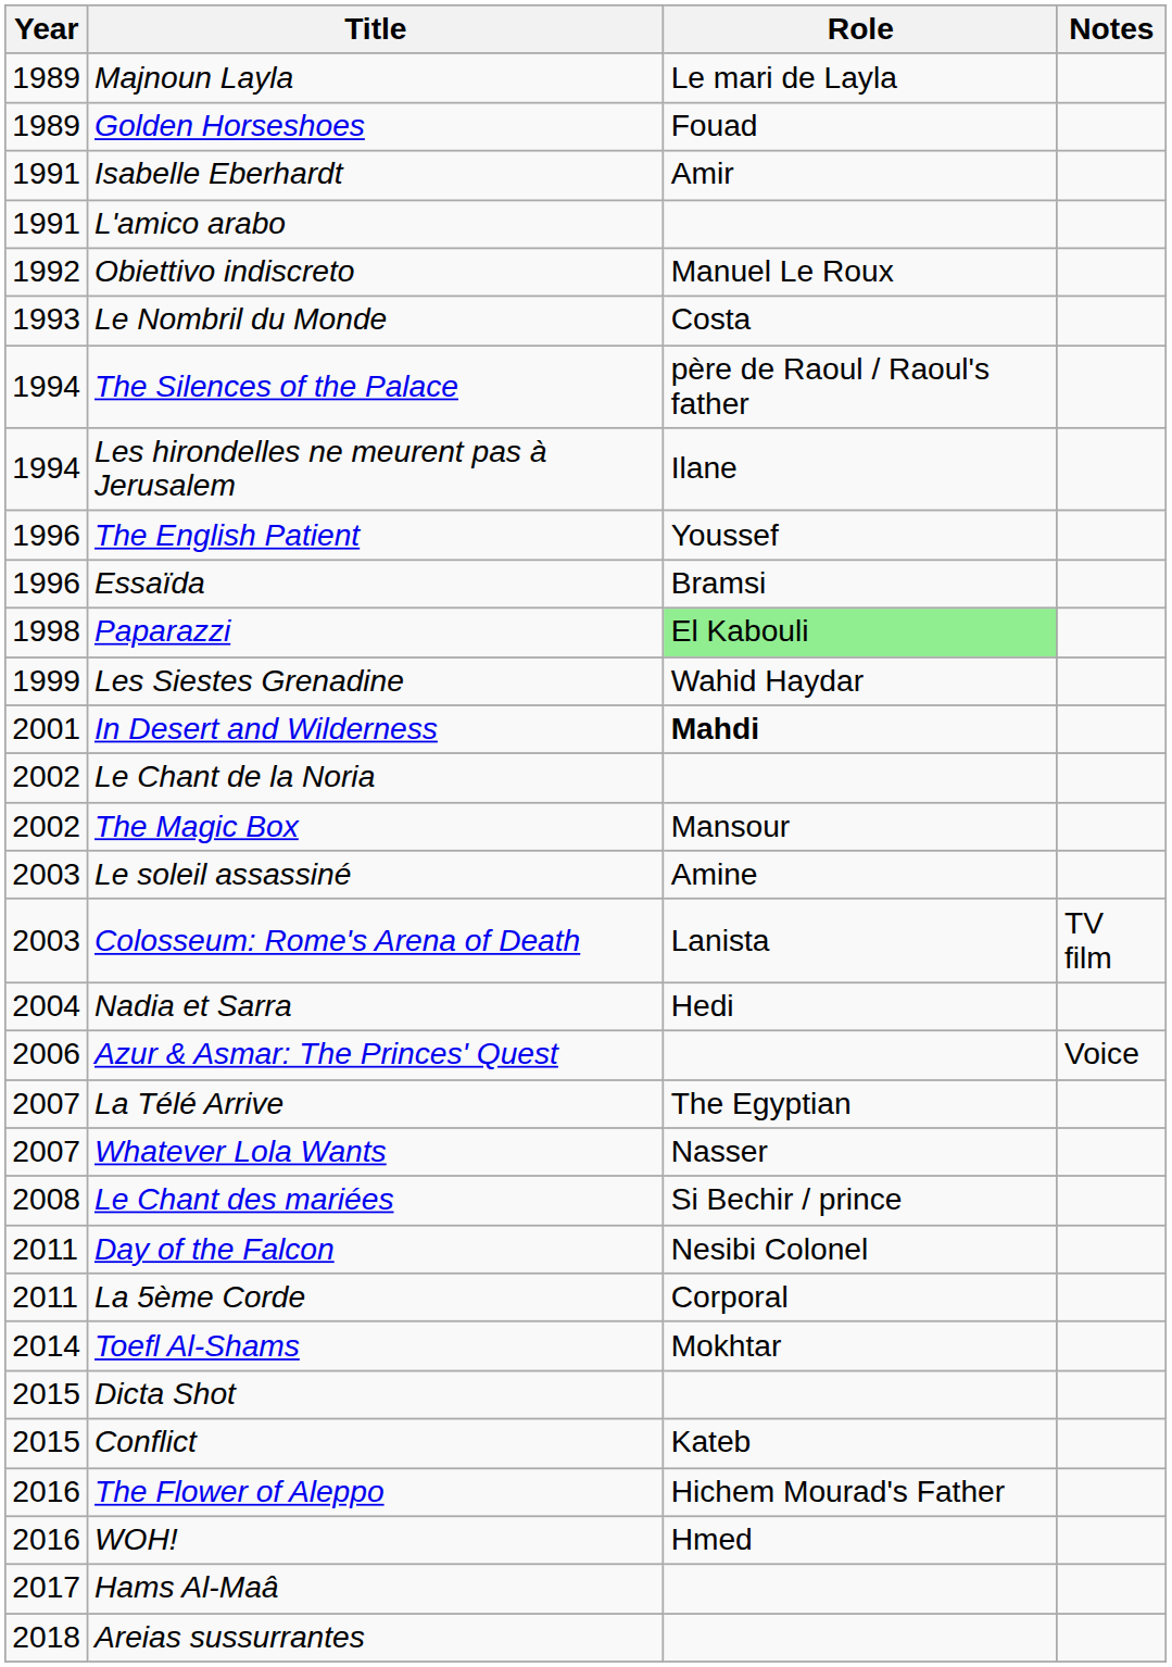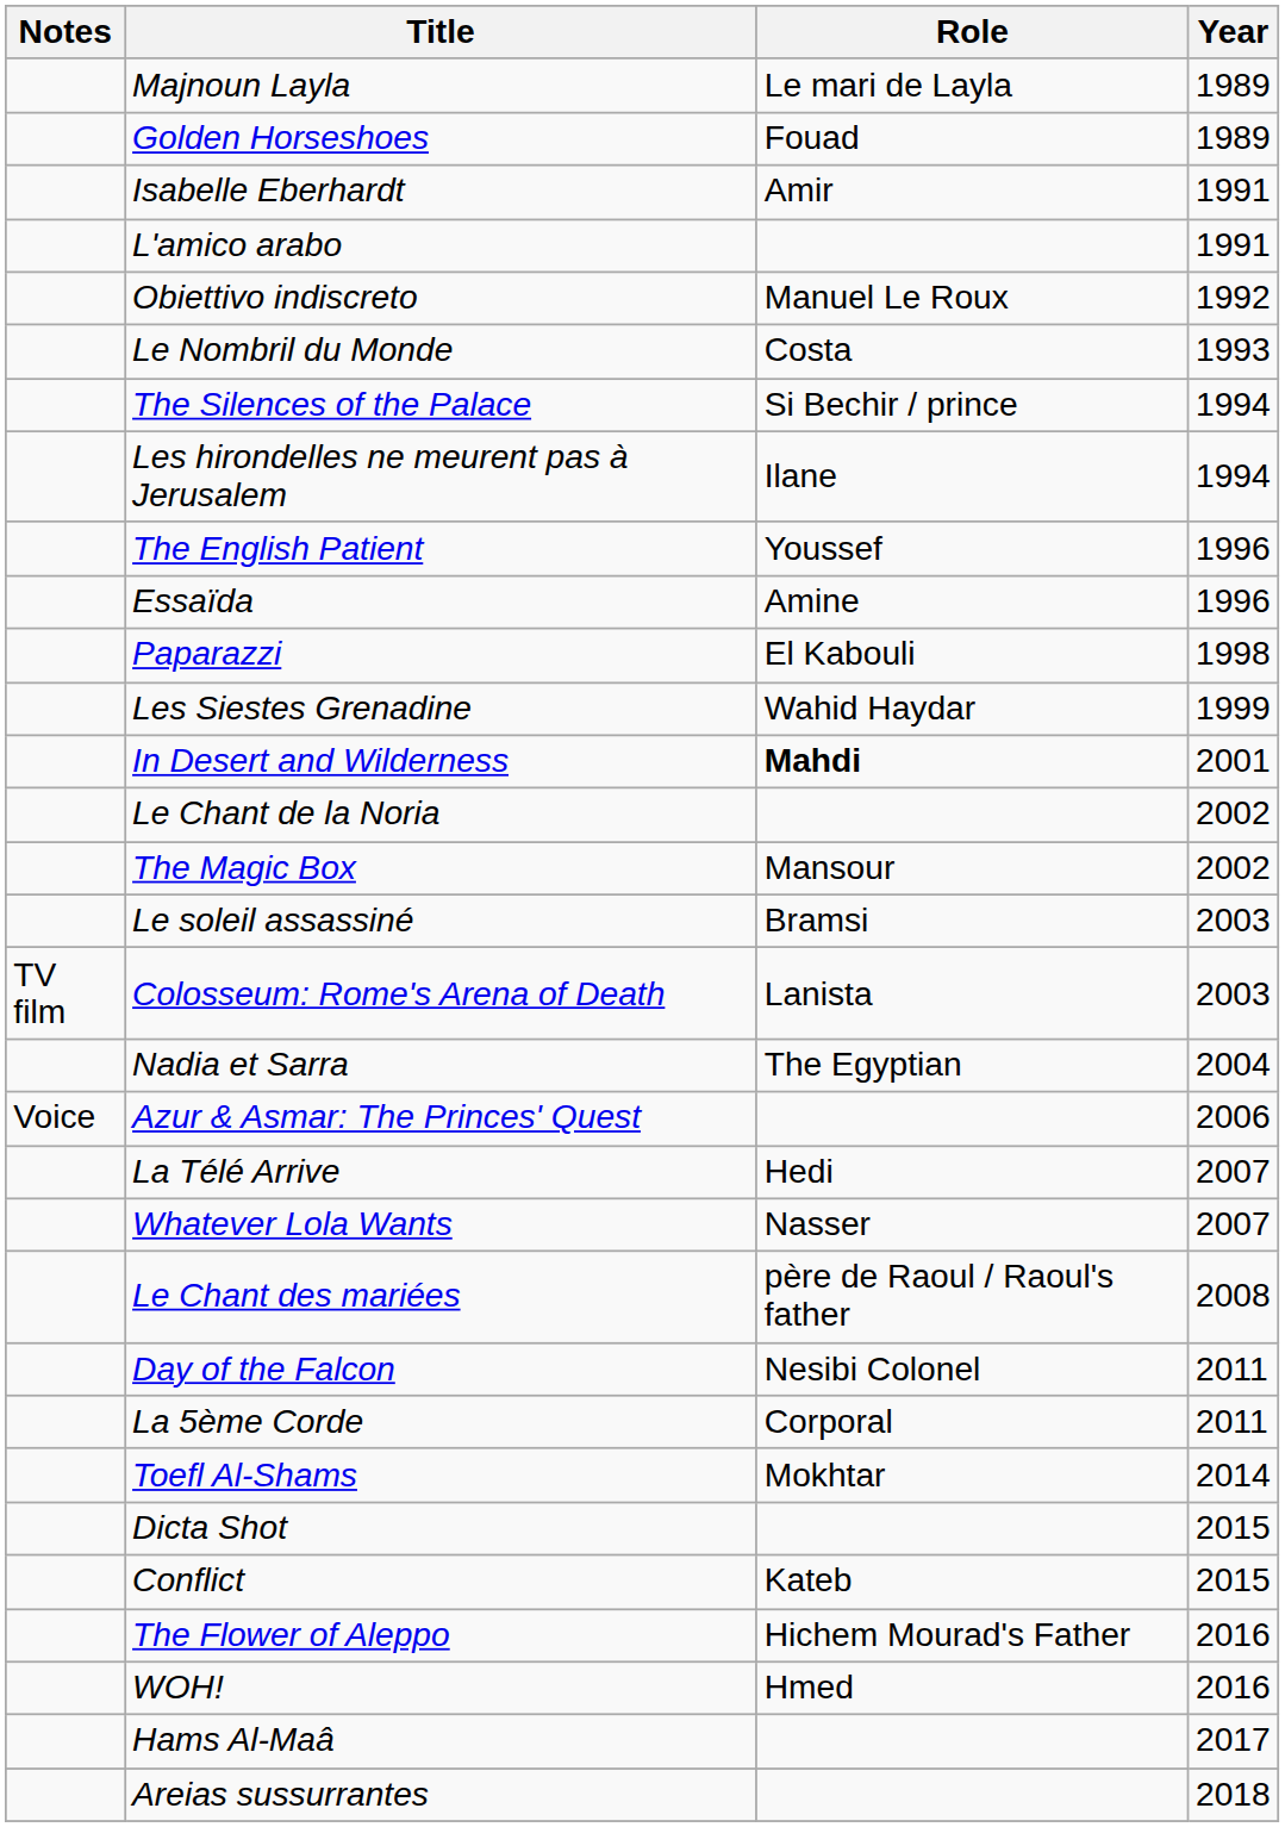columns swapped: Year <-> Notes
The Silences of the Palace | Role: père de Raoul / Raoul's father -> Si Bechir / prince
Essaïda | Role: Bramsi -> Amine
Paparazzi | Role: lightgreen background -> no background
Le soleil assassiné | Role: Amine -> Bramsi
Nadia et Sarra | Role: Hedi -> The Egyptian
La Télé Arrive | Role: The Egyptian -> Hedi
Le Chant des mariées | Role: Si Bechir / prince -> père de Raoul / Raoul's father
